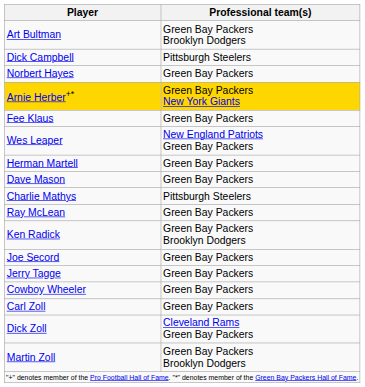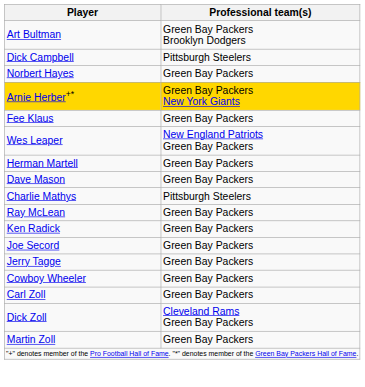Ken Radick | Professional team(s): Green Bay Packers Brooklyn Dodgers -> Green Bay Packers
Martin Zoll | Professional team(s): Green Bay Packers Brooklyn Dodgers -> Green Bay Packers
